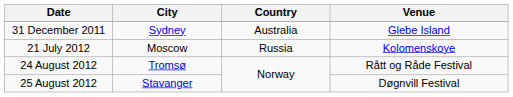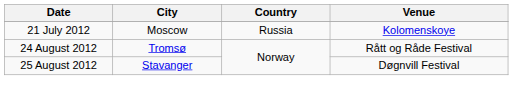- row: 31 December 2011 | Sydney | Australia | Glebe Island
